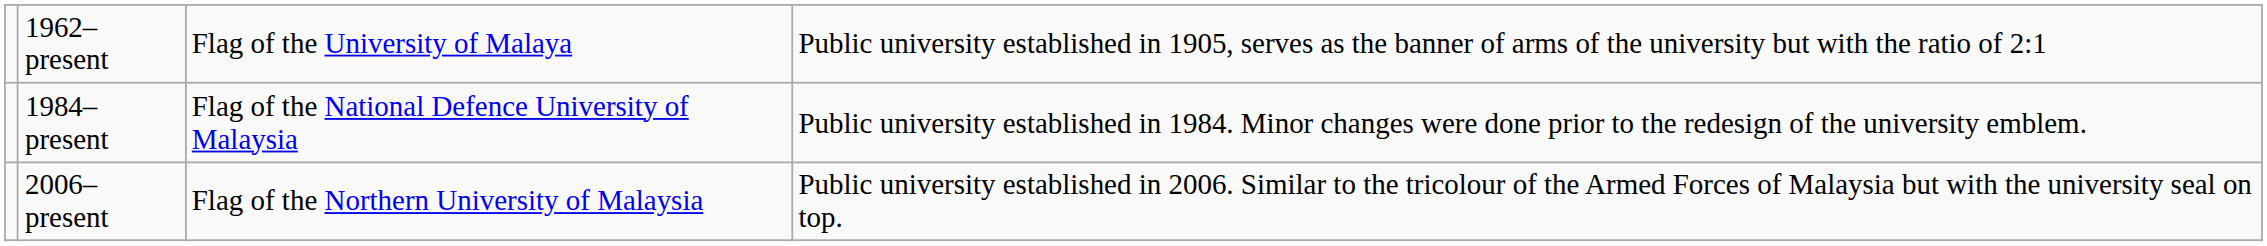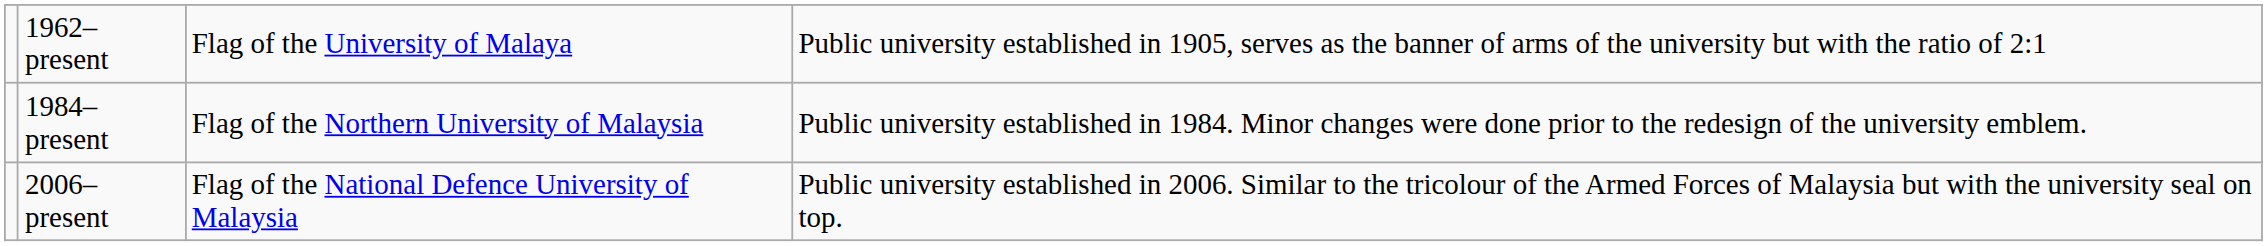1984–present | column 3: Flag of the National Defence University of Malaysia -> Flag of the Northern University of Malaysia
2006–present | column 3: Flag of the Northern University of Malaysia -> Flag of the National Defence University of Malaysia
